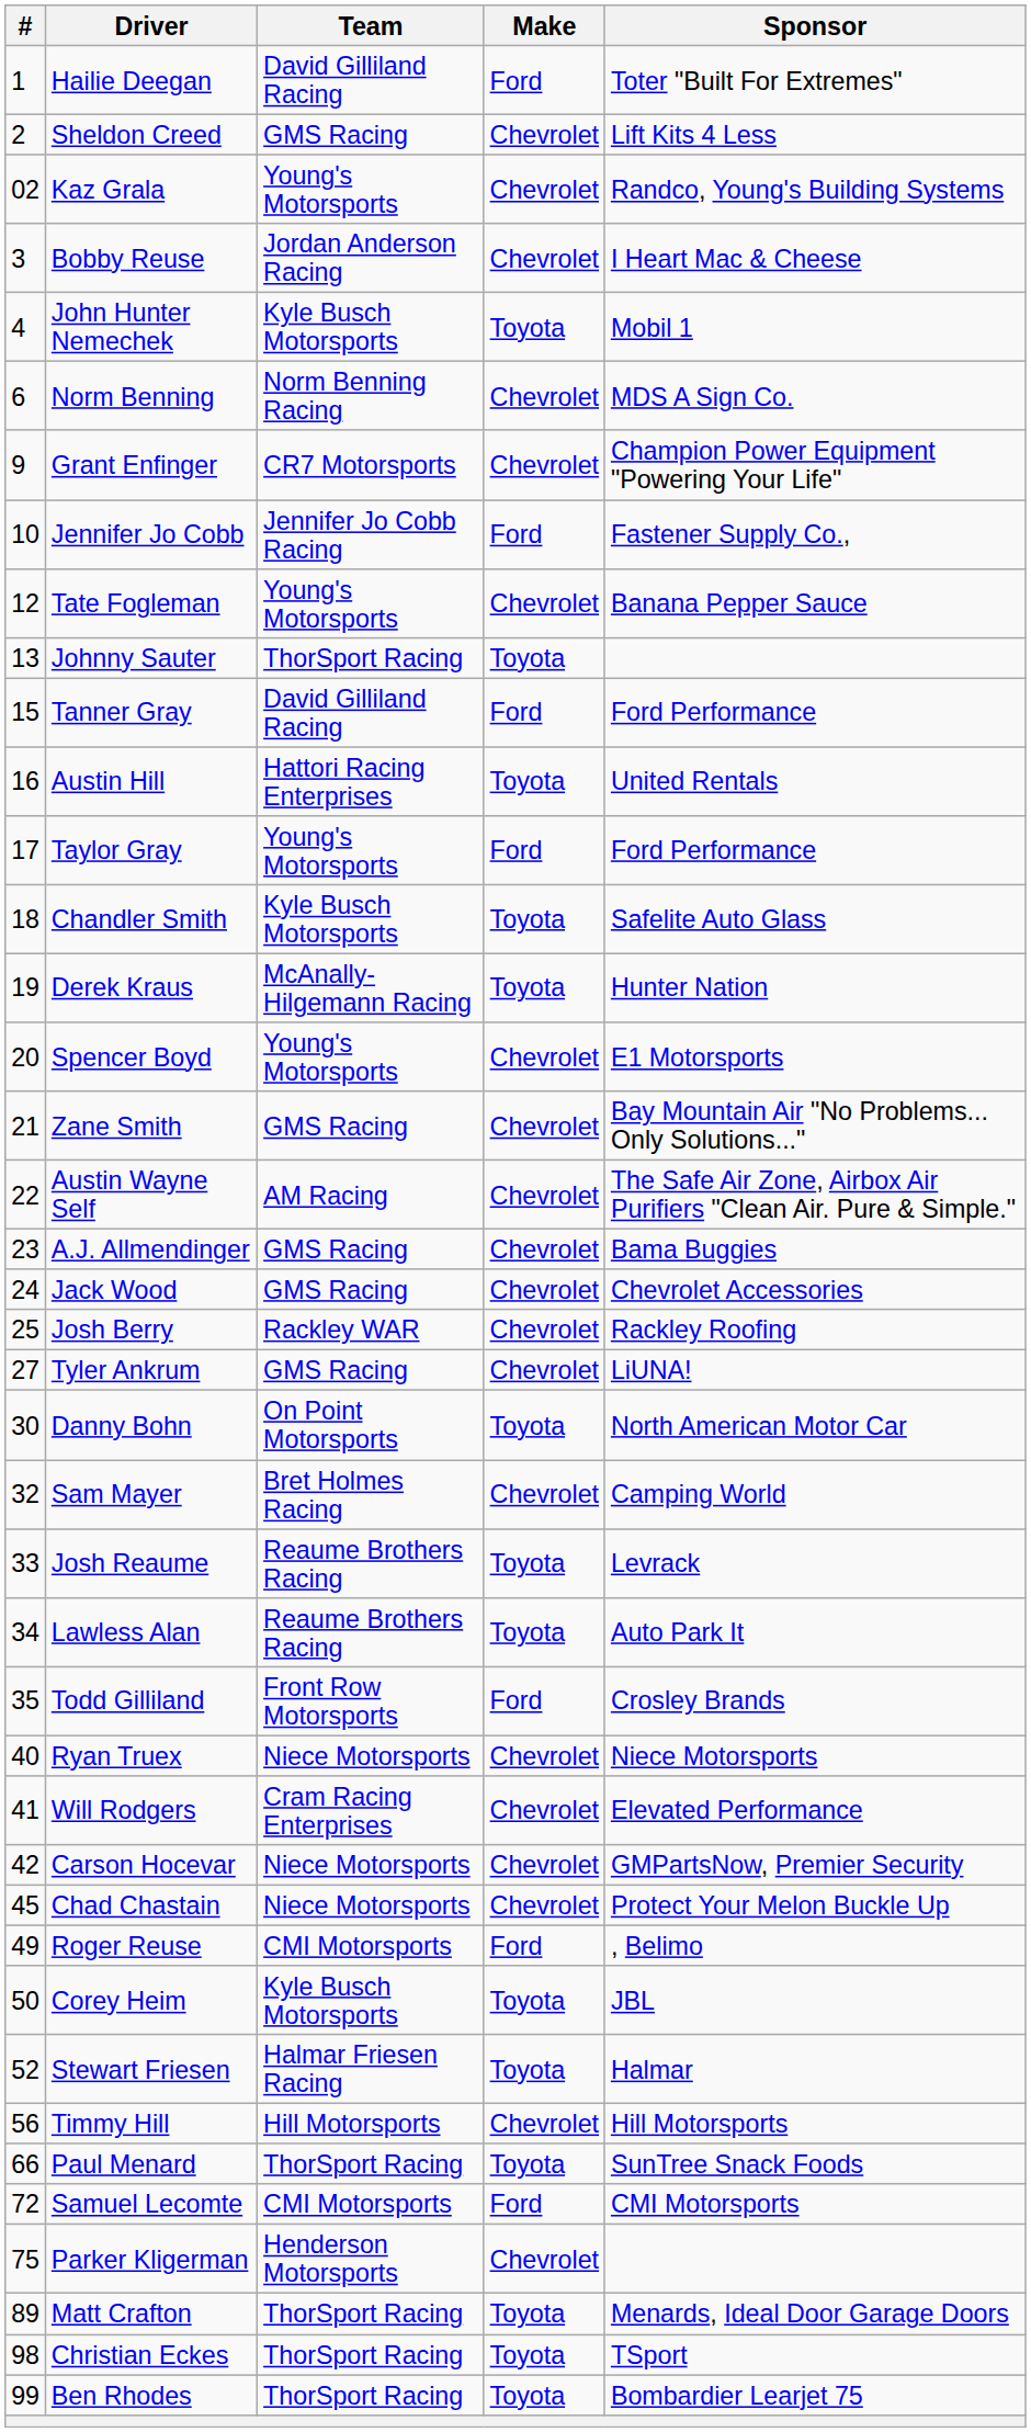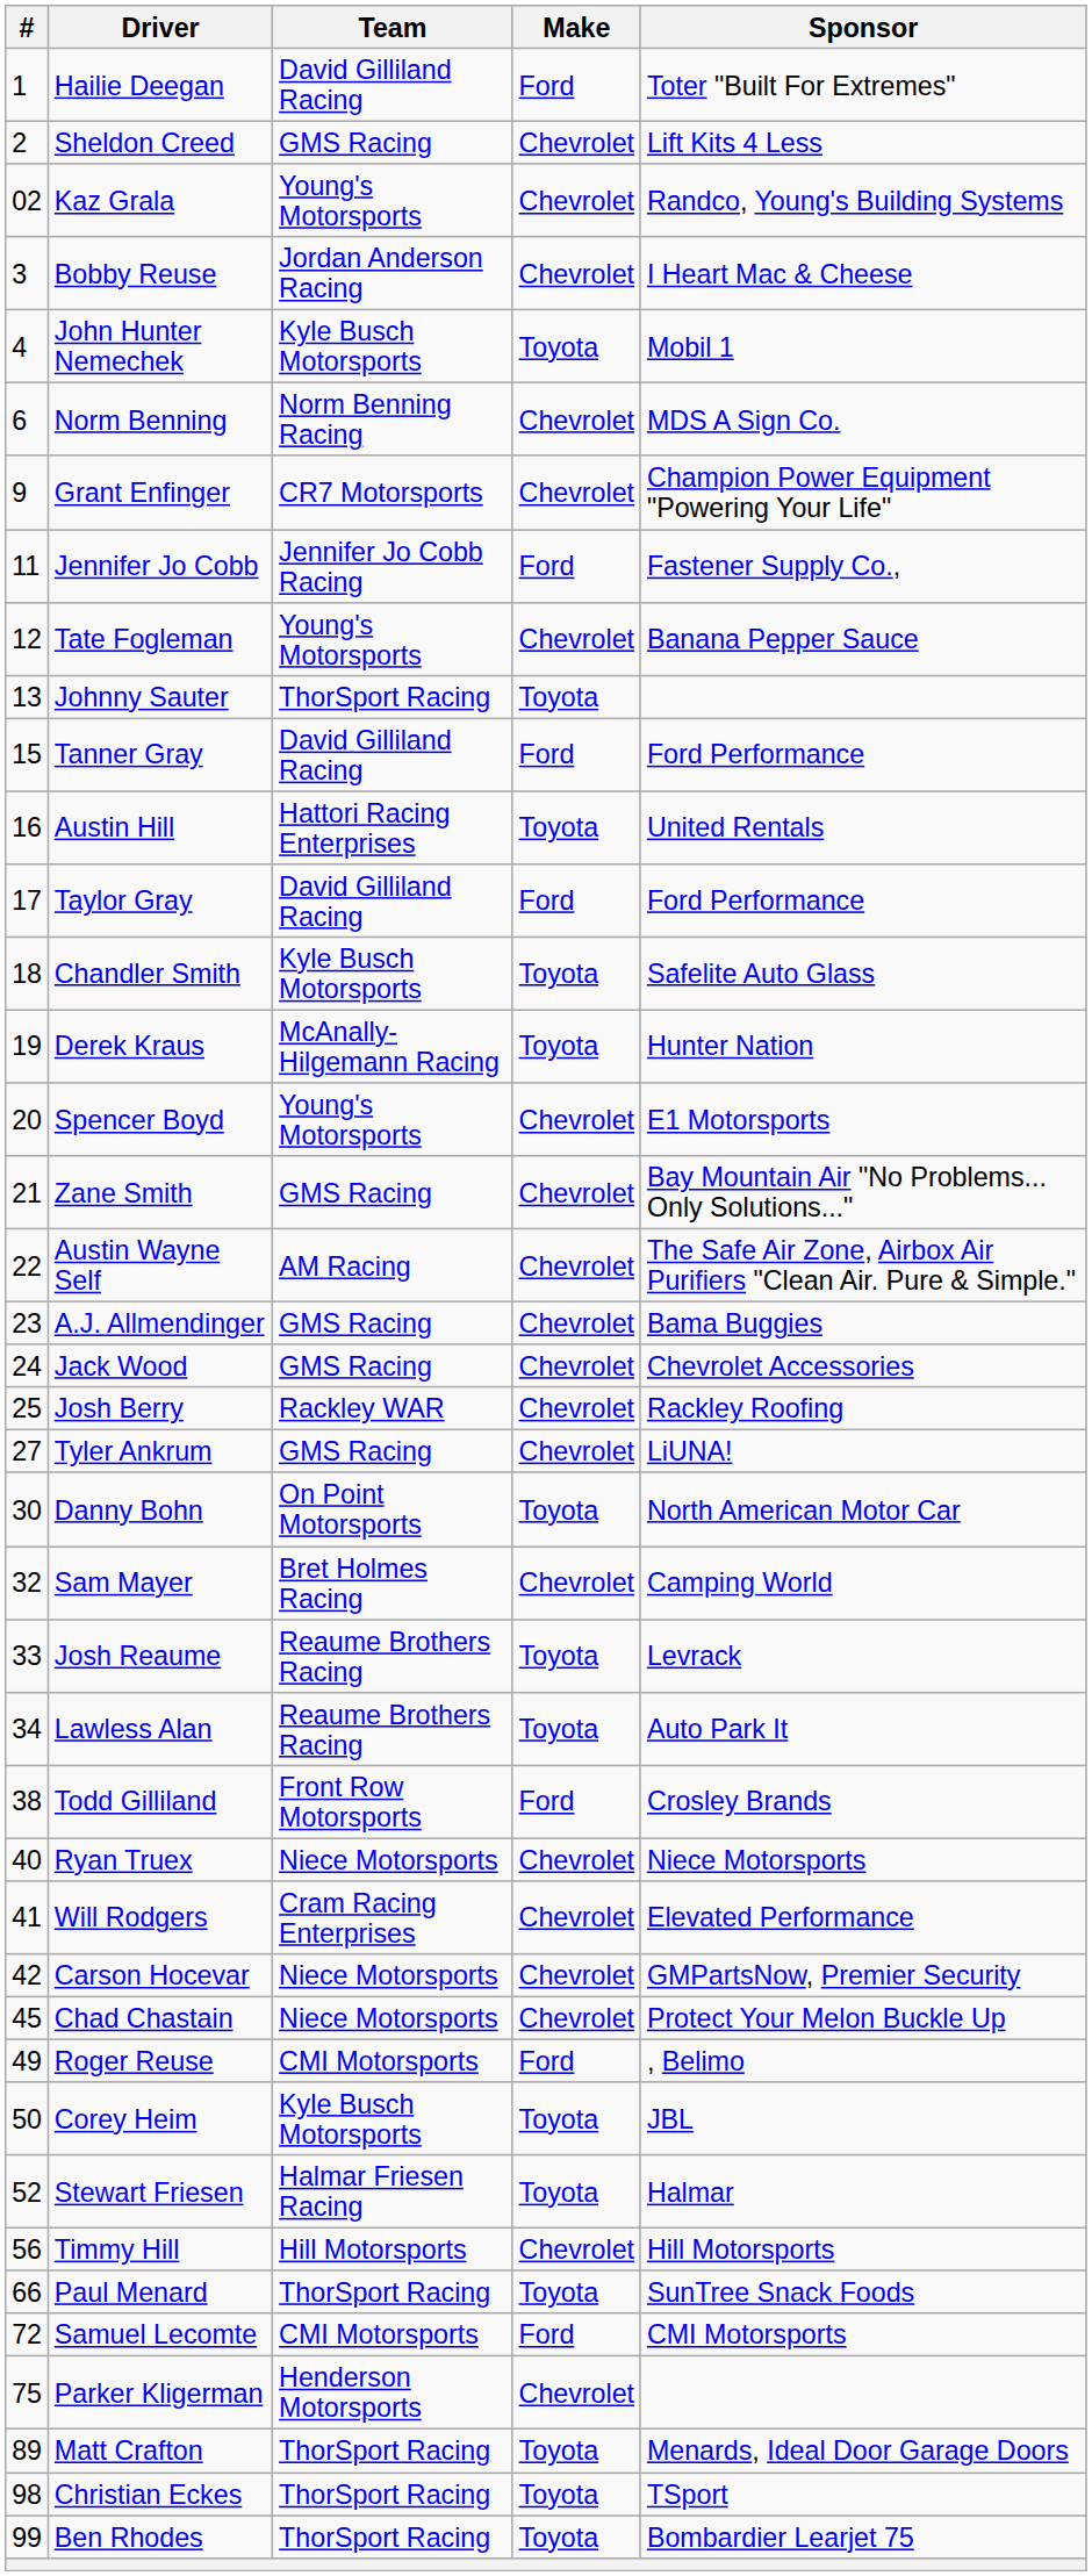Jennifer Jo Cobb | #: 10 -> 11
Taylor Gray | Team: Young's Motorsports -> David Gilliland Racing
Todd Gilliland | #: 35 -> 38
